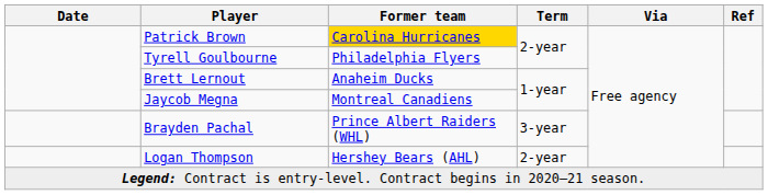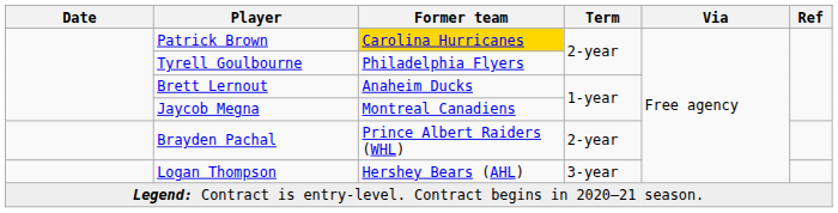Brayden Pachal | Term: 3-year -> 2-year
Logan Thompson | Term: 2-year -> 3-year
